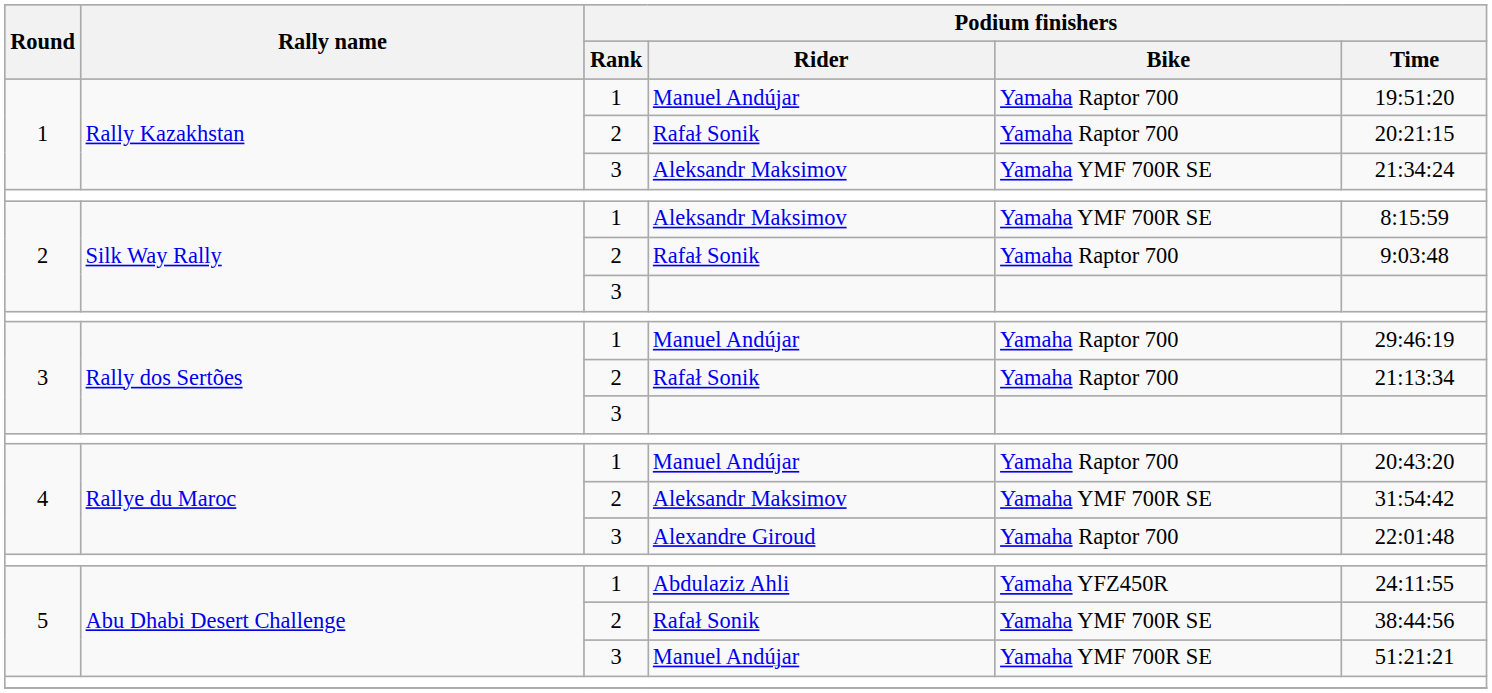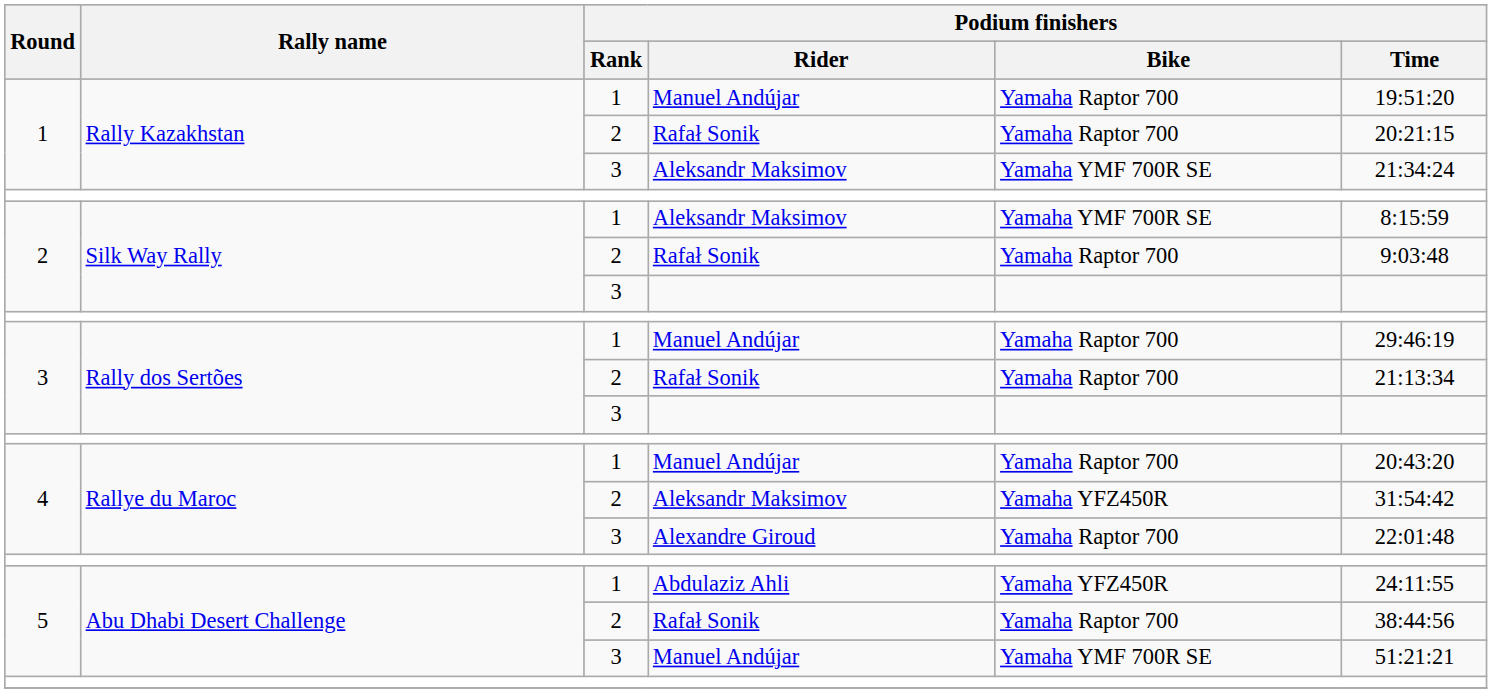4 / Aleksandr Maksimov | Podium finishers / Bike: Yamaha YMF 700R SE -> Yamaha YFZ450R
5 / Rafał Sonik | Podium finishers / Bike: Yamaha YMF 700R SE -> Yamaha Raptor 700
